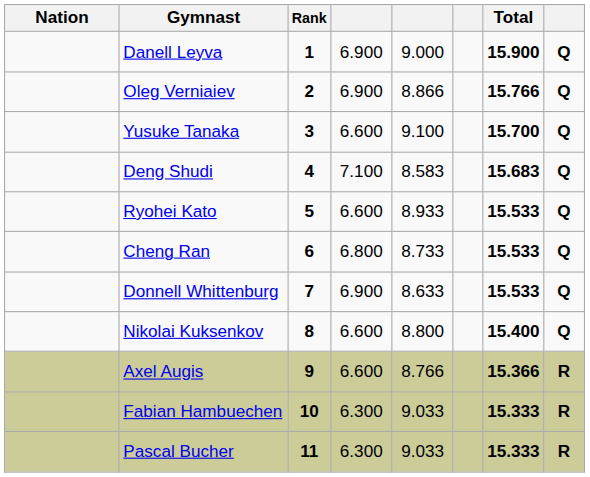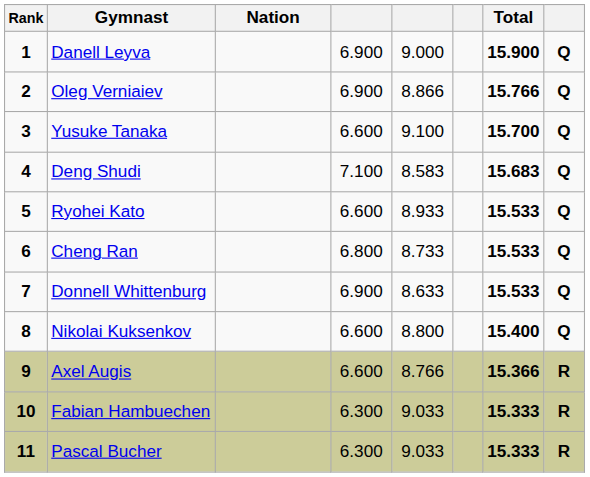columns swapped: Rank <-> Nation
